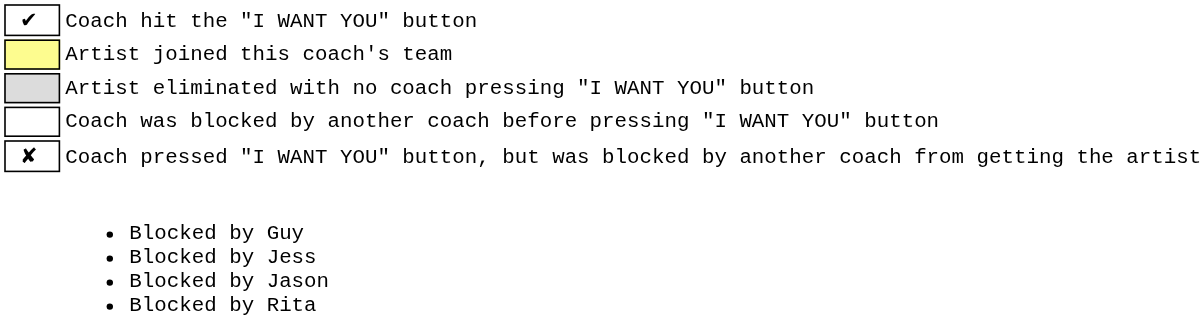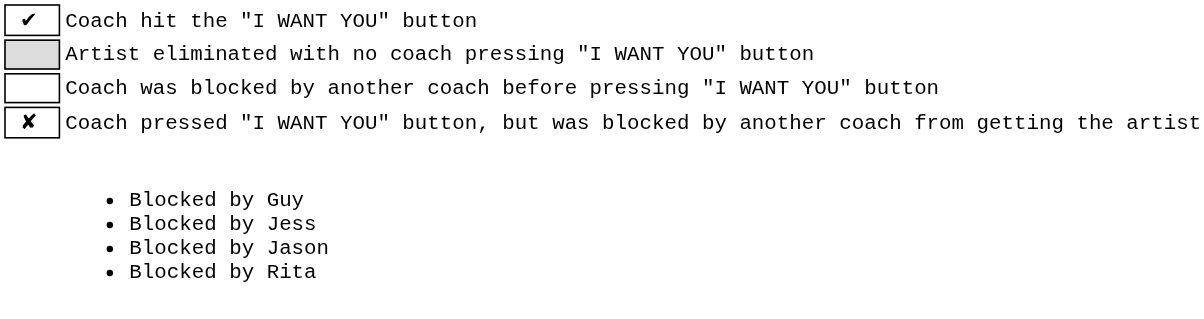- row: Artist joined this coach's team
